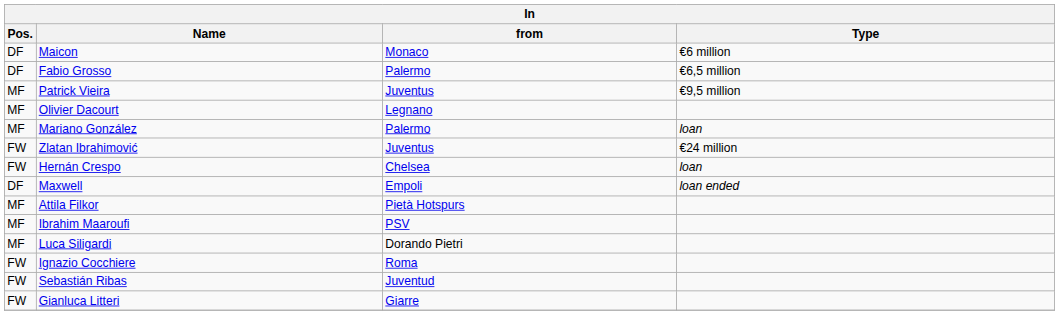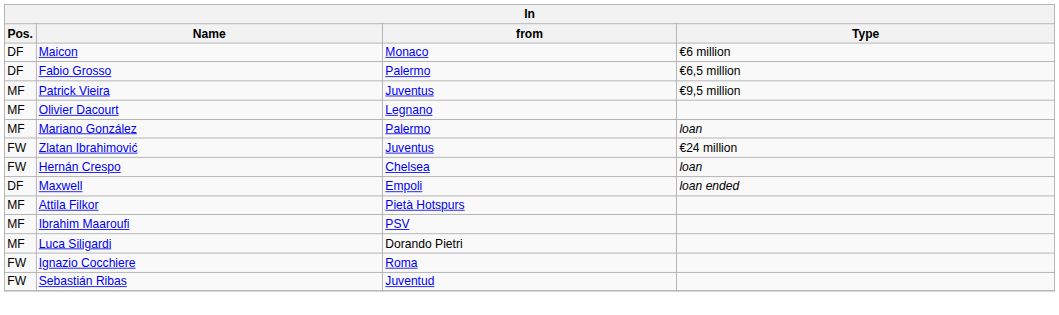- row: FW | Gianluca Litteri | Giarre
